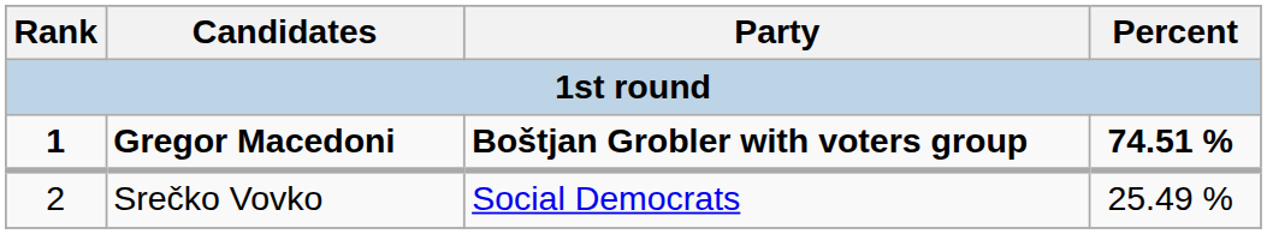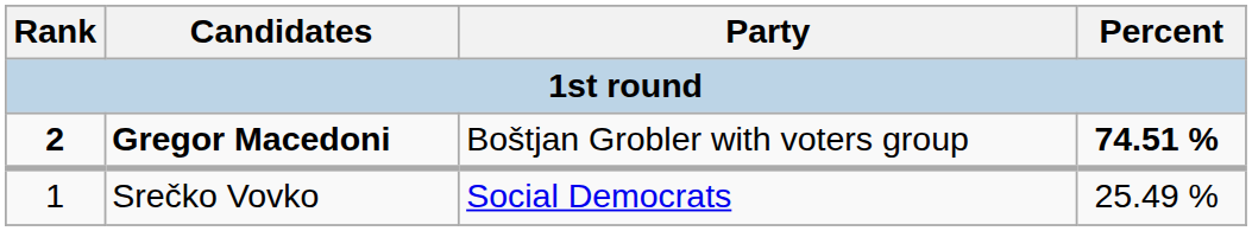Gregor Macedoni | Rank: 1 -> 2
Gregor Macedoni | Party: bold -> normal
Srečko Vovko | Rank: 2 -> 1
